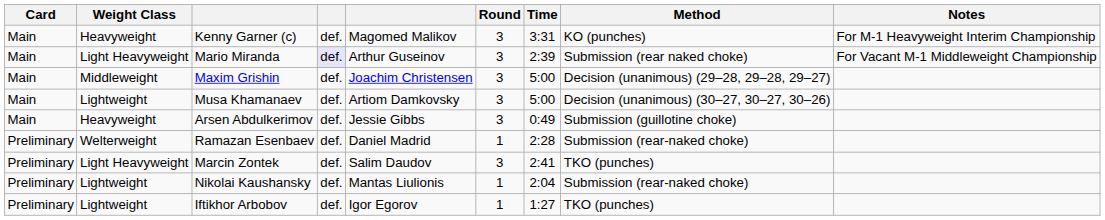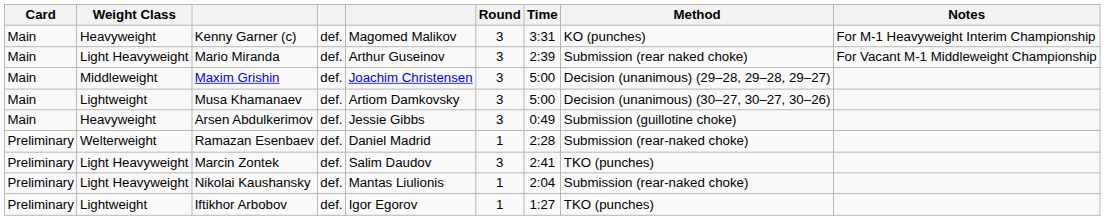Mario Miranda | column 4: lavender background -> no background
Nikolai Kaushansky | Weight Class: Lightweight -> Light Heavyweight
